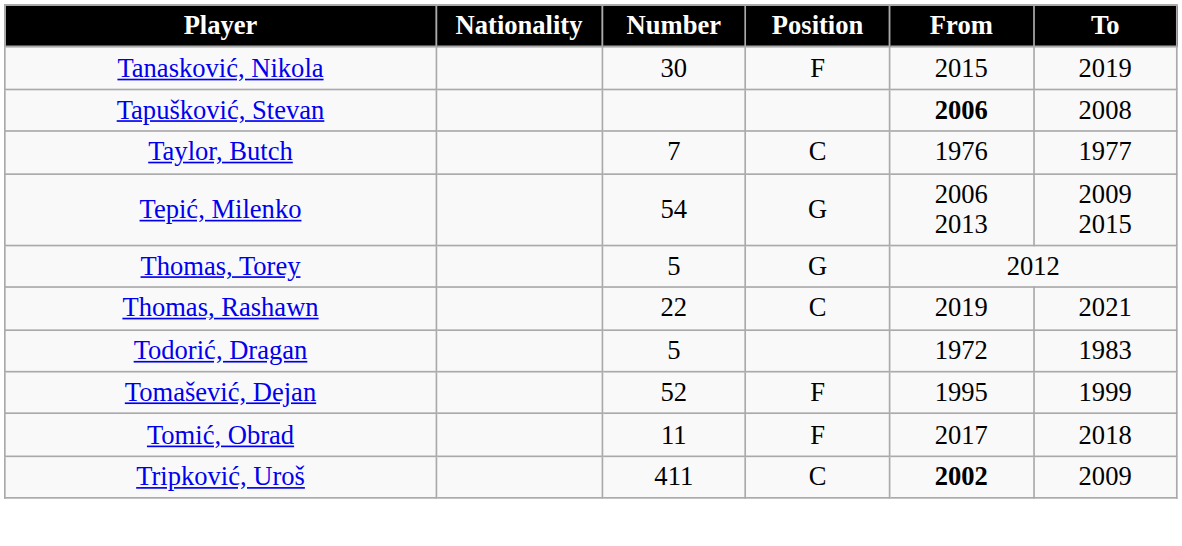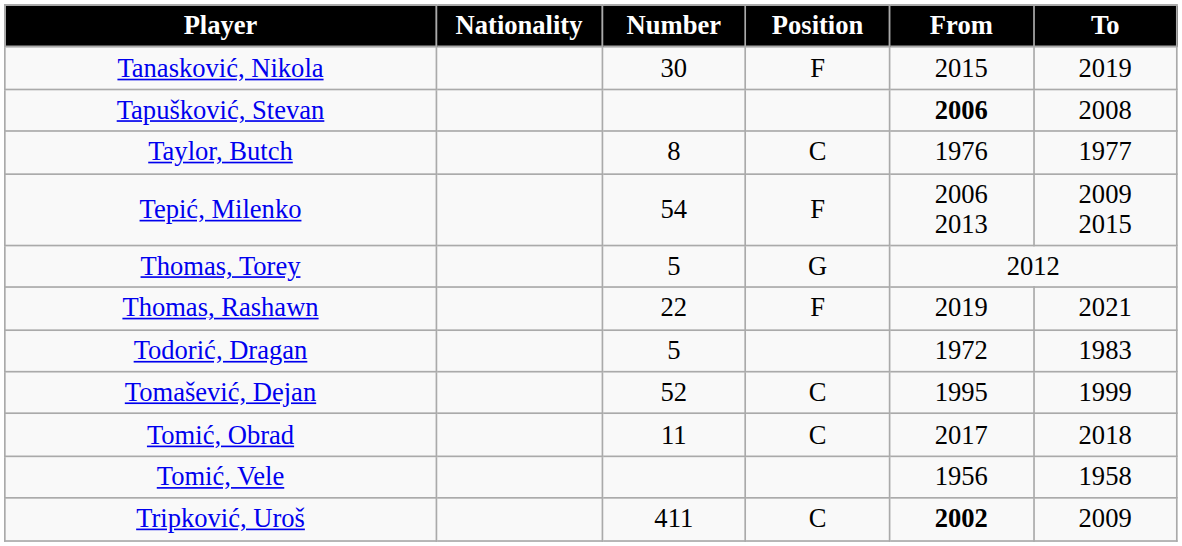Taylor, Butch | Number: 7 -> 8
Tepić, Milenko | Position: G -> F
Thomas, Rashawn | Position: C -> F
Tomašević, Dejan | Position: F -> C
Tomić, Obrad | Position: F -> C
+ row: Tomić, Vele | 1956 | 1958
